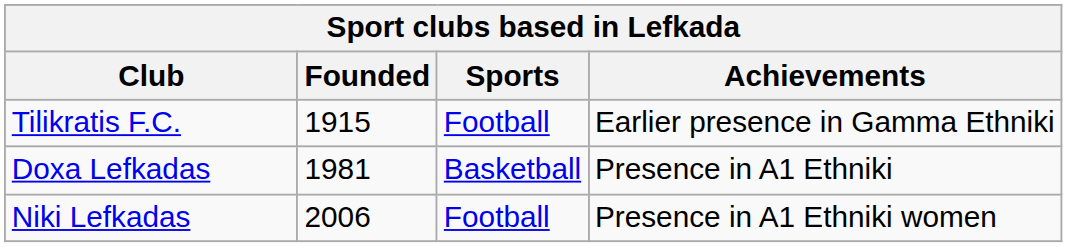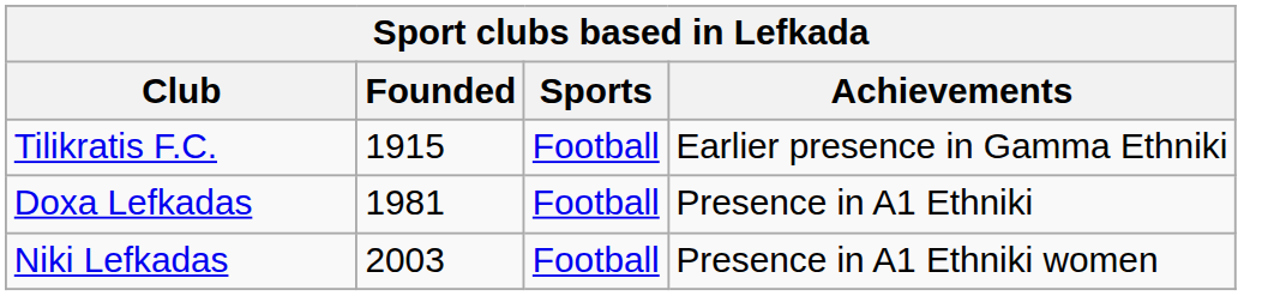Doxa Lefkadas | Sports: Basketball -> Football
Niki Lefkadas | Founded: 2006 -> 2003
